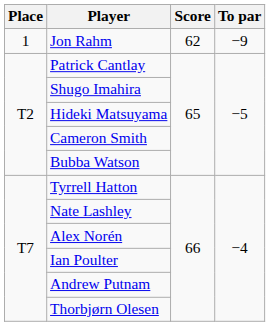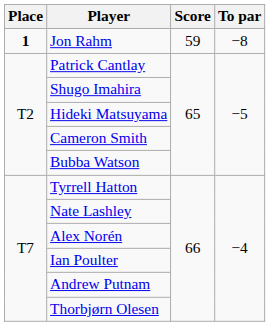Jon Rahm | Place: normal -> bold
Jon Rahm | Score: 62 -> 59
Jon Rahm | To par: −9 -> −8
